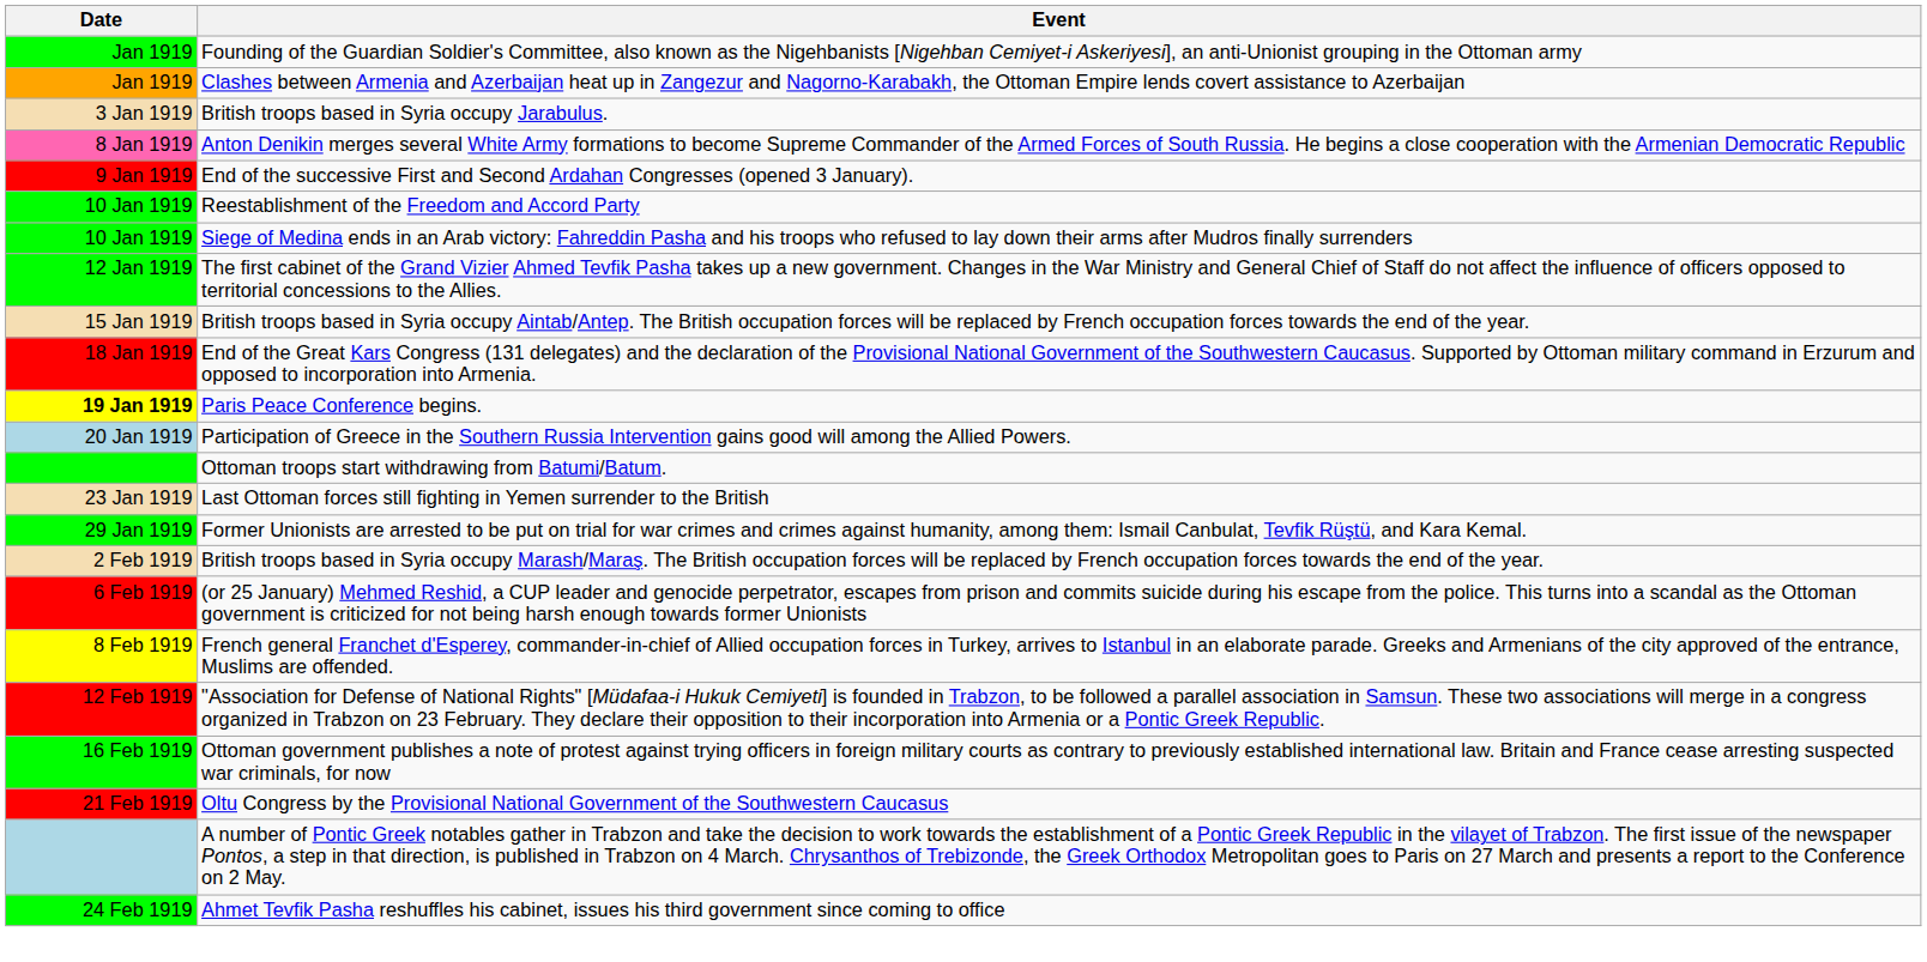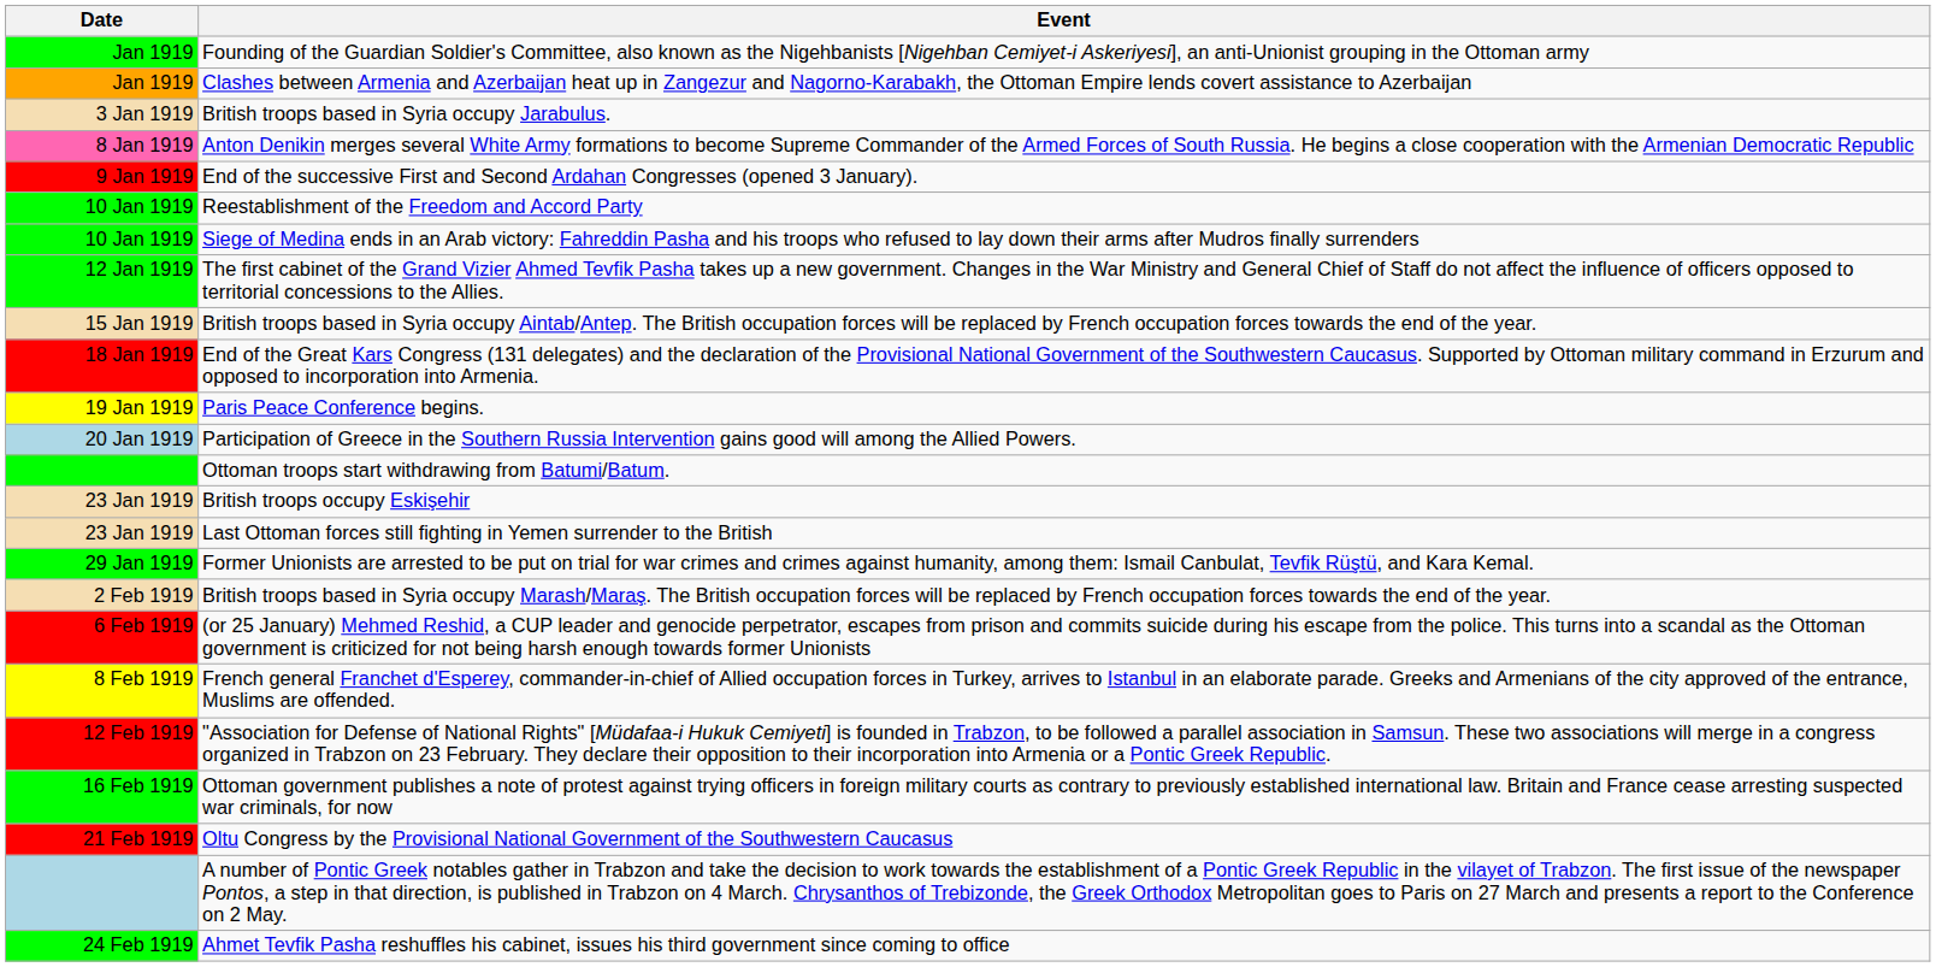Paris Peace Conference begins. | Date: bold -> normal
+ row: 23 Jan 1919 | British troops occupy Eskişehir
